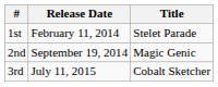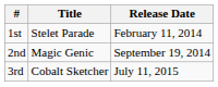columns swapped: Release Date <-> Title
